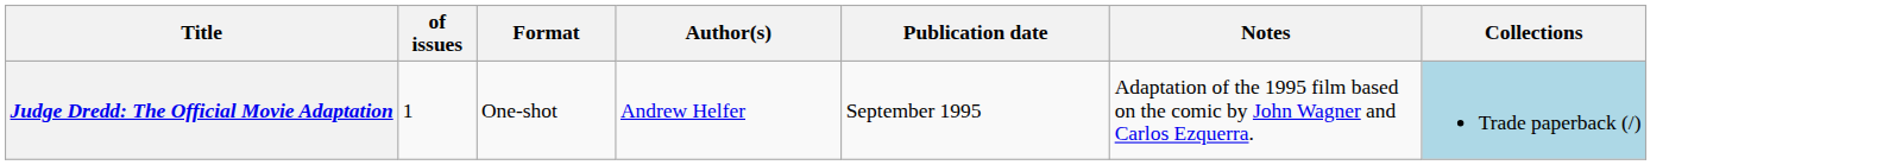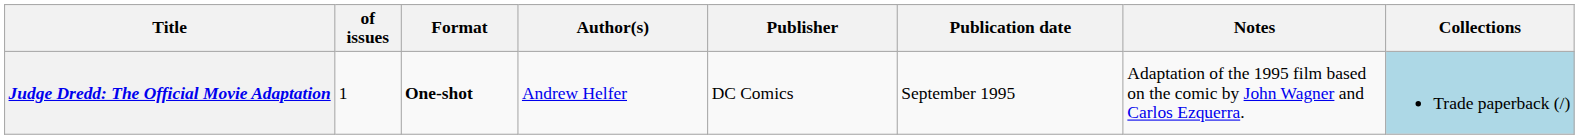+ column: Publisher | DC Comics
Judge Dredd: The Official Movie Adaptation | Format: normal -> bold
